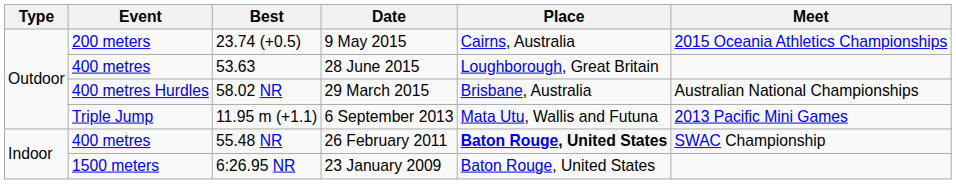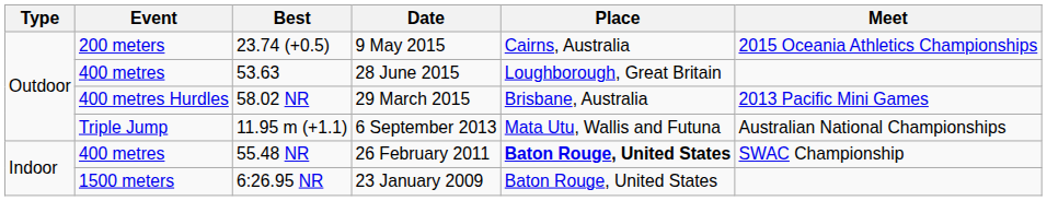58.02 NR | Meet: Australian National Championships -> 2013 Pacific Mini Games
11.95 m (+1.1) | Meet: 2013 Pacific Mini Games -> Australian National Championships
